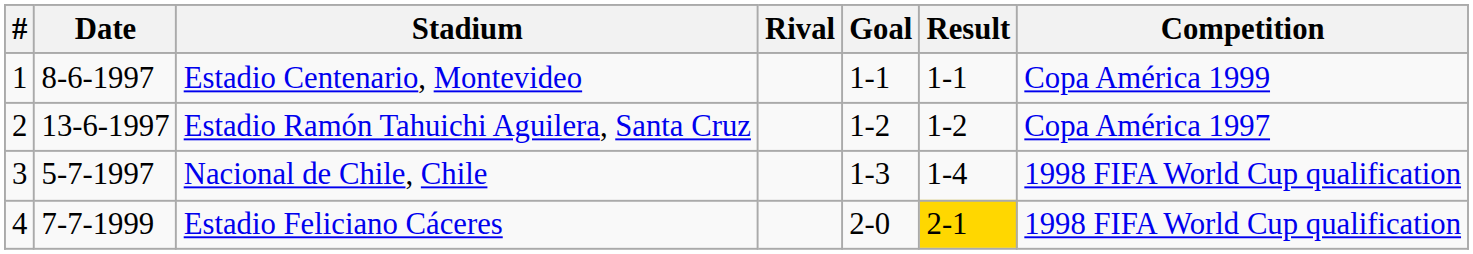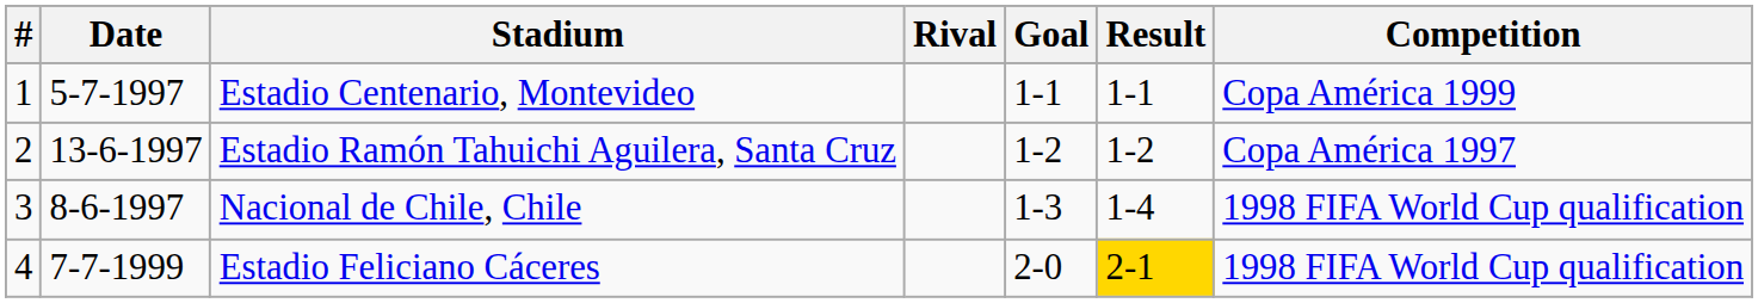Estadio Centenario, Montevideo | Date: 8-6-1997 -> 5-7-1997
Nacional de Chile, Chile | Date: 5-7-1997 -> 8-6-1997
